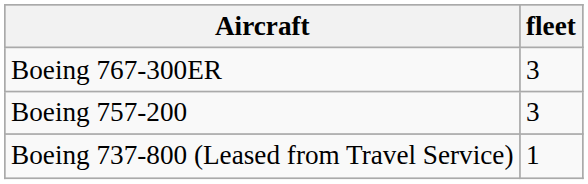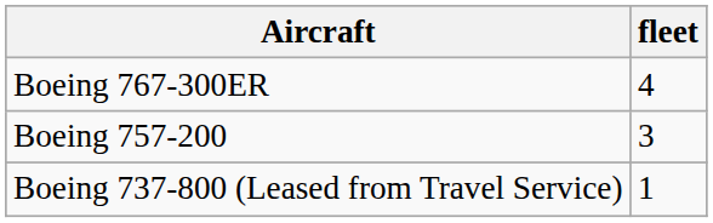Boeing 767-300ER | fleet: 3 -> 4
